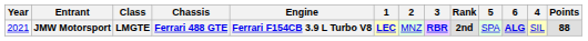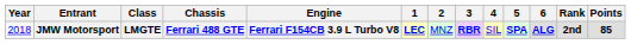columns swapped: 4 <-> Rank
JMW Motorsport | Year: 2021 -> 2018
JMW Motorsport | 5: normal -> bold
JMW Motorsport | Points: 88 -> 85
